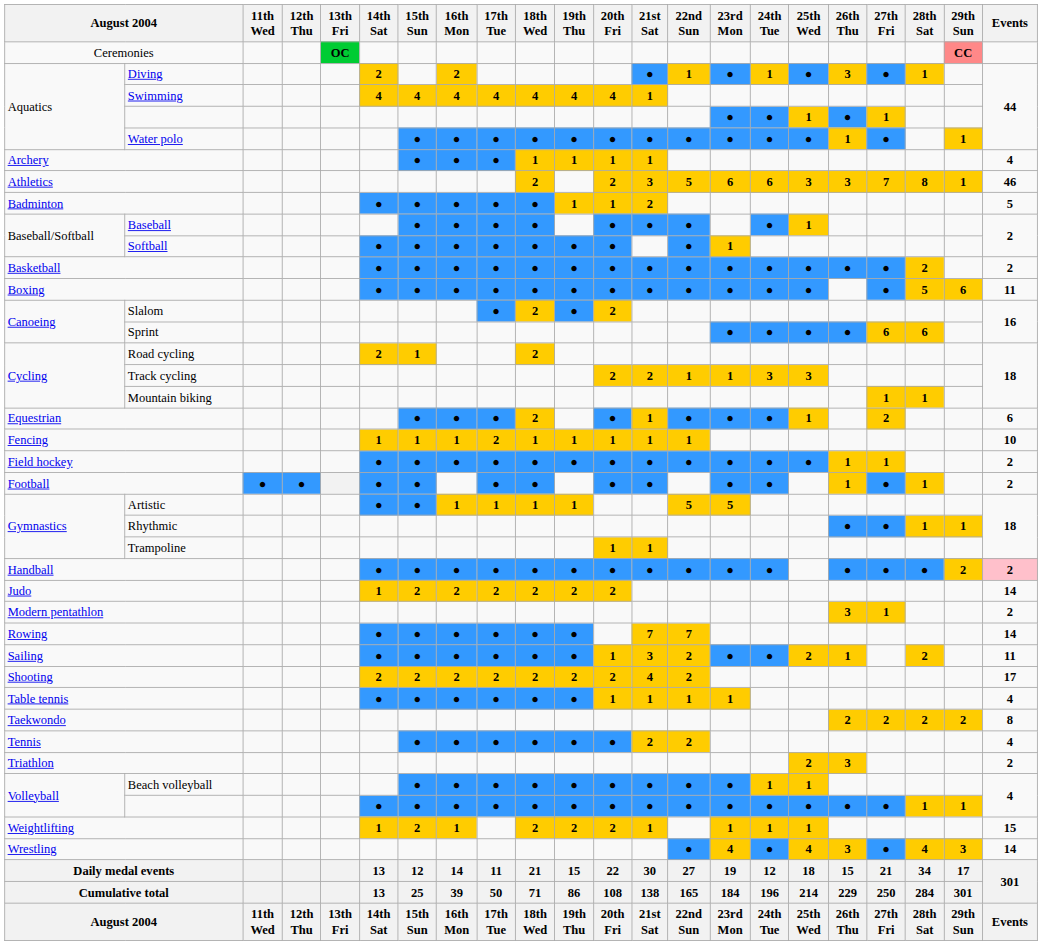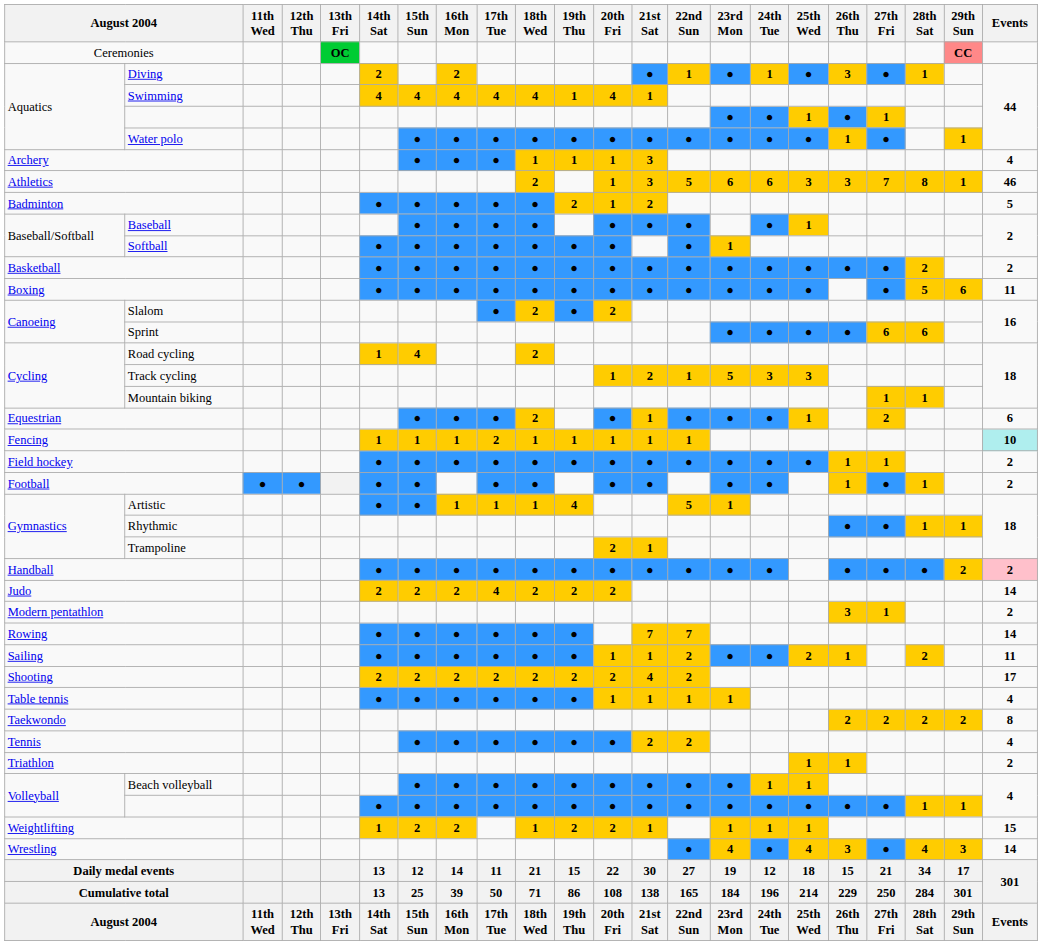Swimming | 19th Thu: 4 -> 1
Archery | 21st Sat: 1 -> 3
Athletics | 20th Fri: 2 -> 1
Badminton | 19th Thu: 1 -> 2
Road cycling | 14th Sat: 2 -> 1
Road cycling | 15th Sun: 1 -> 4
Track cycling | 20th Fri: 2 -> 1
Track cycling | 23rd Mon: 1 -> 5
Fencing | Events: no background -> paleturquoise background
Artistic | 19th Thu: 1 -> 4
Artistic | 23rd Mon: 5 -> 1
Trampoline | 20th Fri: 1 -> 2
Judo | 14th Sat: 1 -> 2
Judo | 17th Tue: 2 -> 4
Sailing | 21st Sat: 3 -> 1
Triathlon | 25th Wed: 2 -> 1
Triathlon | 26th Thu: 3 -> 1
Weightlifting | 16th Mon: 1 -> 2
Weightlifting | 18th Wed: 2 -> 1
